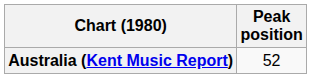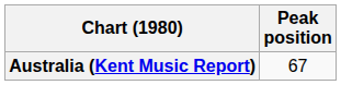Australia (Kent Music Report) | Peak position: 52 -> 67
